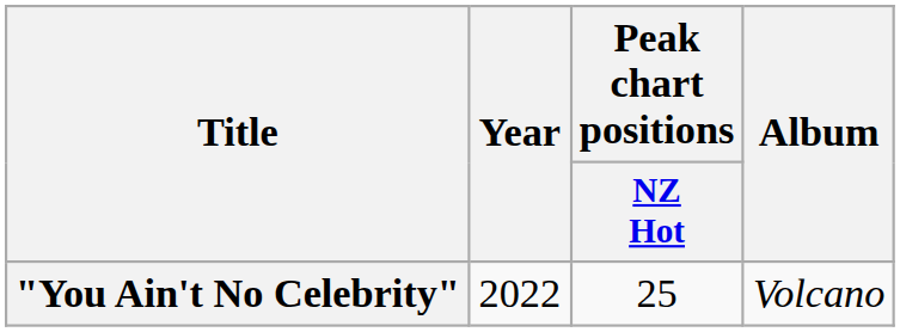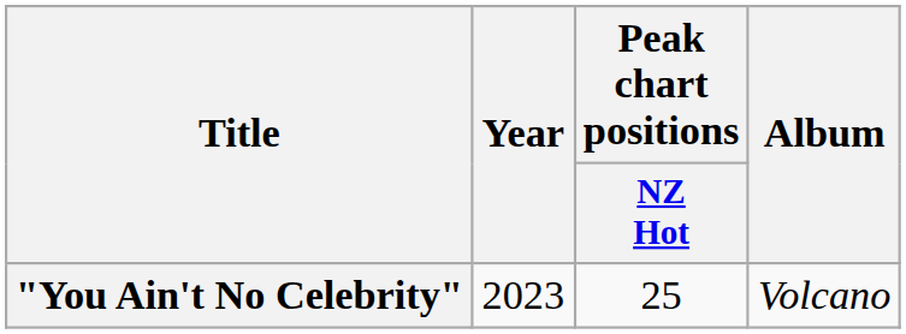"You Ain't No Celebrity" | Year: 2022 -> 2023
